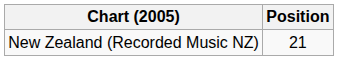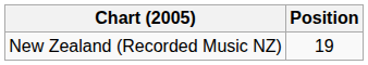New Zealand (Recorded Music NZ) | Position: 21 -> 19
